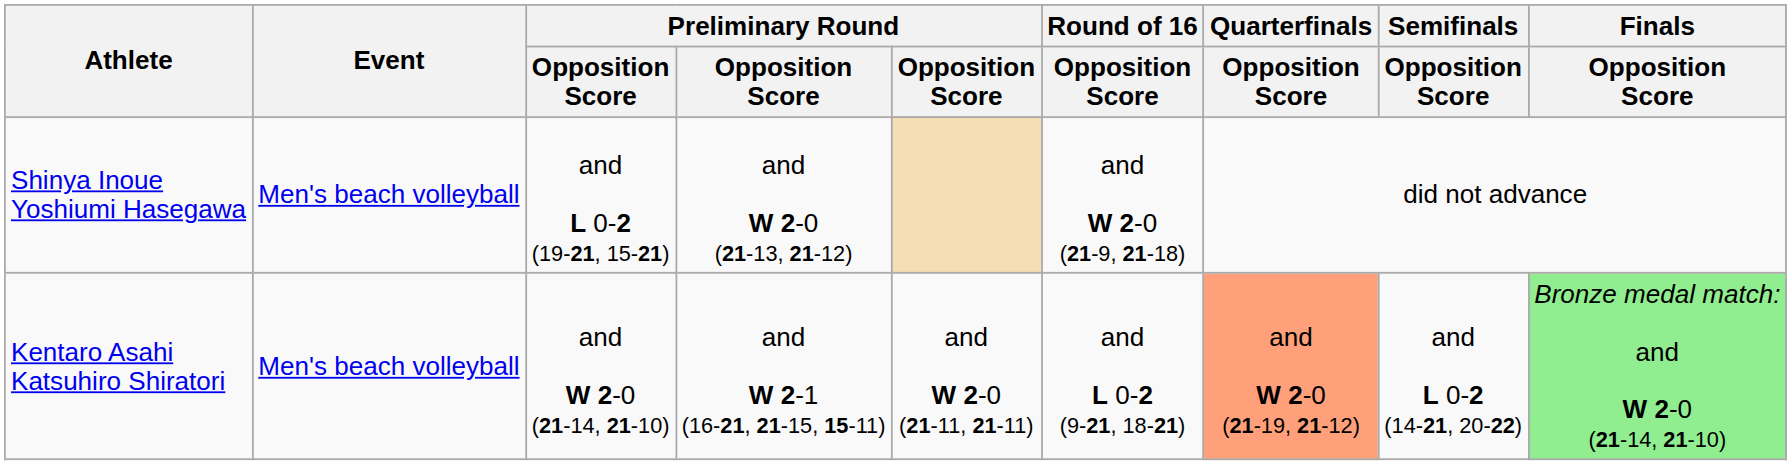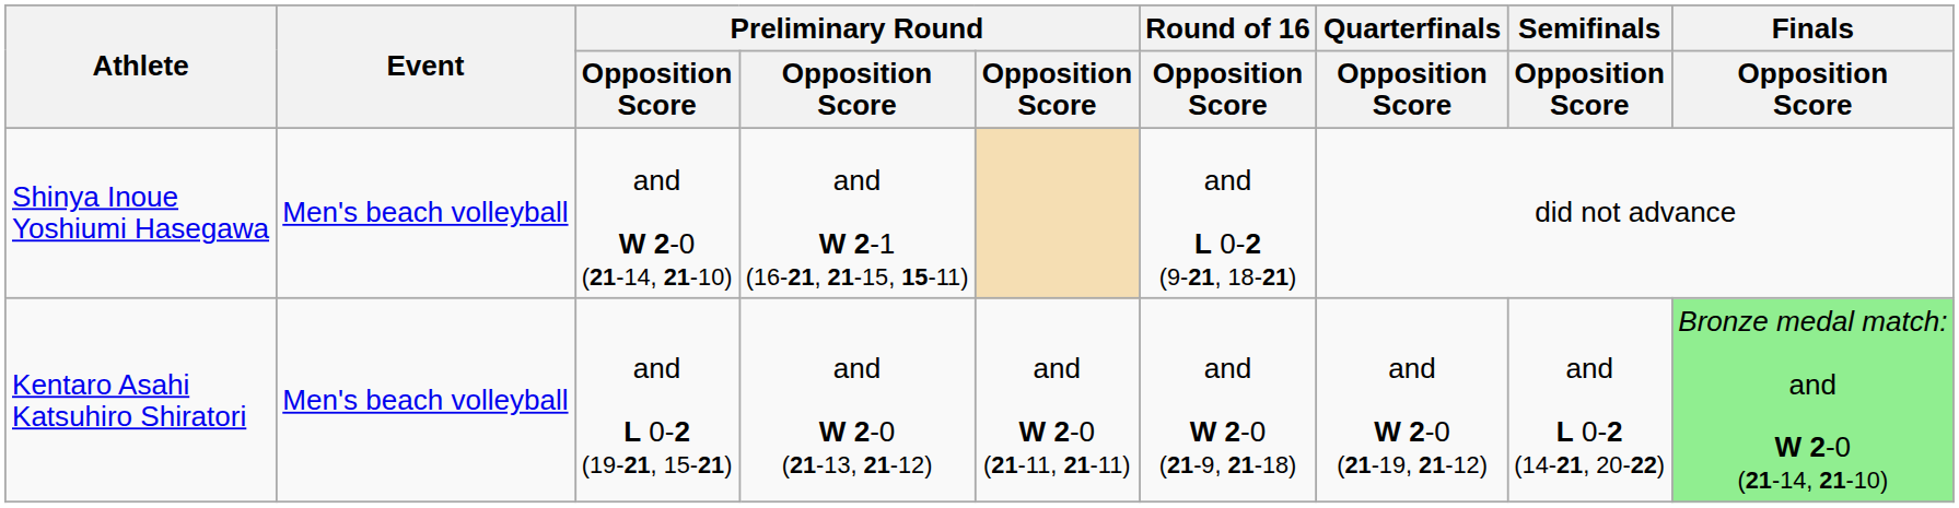Shinya Inoue Yoshiumi Hasegawa | column 3: and L 0-2 (19-21, 15-21) -> and W 2-0 (21-14, 21-10)
Shinya Inoue Yoshiumi Hasegawa | column 4: and W 2-0 (21-13, 21-12) -> and W 2-1 (16-21, 21-15, 15-11)
Shinya Inoue Yoshiumi Hasegawa | Round of 16 / Opposition Score: and W 2-0 (21-9, 21-18) -> and L 0-2 (9-21, 18-21)
Kentaro Asahi Katsuhiro Shiratori | column 3: and W 2-0 (21-14, 21-10) -> and L 0-2 (19-21, 15-21)
Kentaro Asahi Katsuhiro Shiratori | column 4: and W 2-1 (16-21, 21-15, 15-11) -> and W 2-0 (21-13, 21-12)
Kentaro Asahi Katsuhiro Shiratori | Round of 16 / Opposition Score: and L 0-2 (9-21, 18-21) -> and W 2-0 (21-9, 21-18)
Kentaro Asahi Katsuhiro Shiratori | Quarterfinals / Opposition Score: lightsalmon background -> no background
